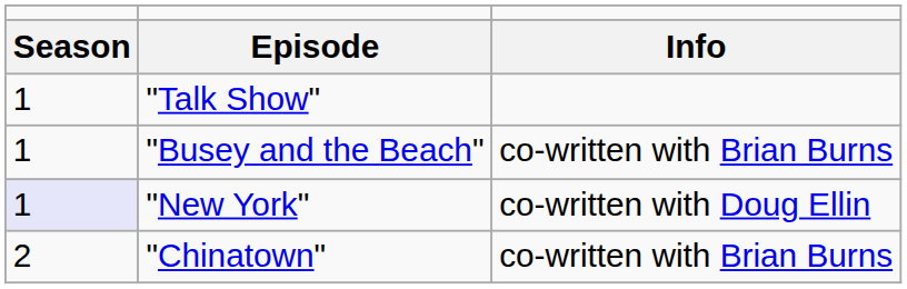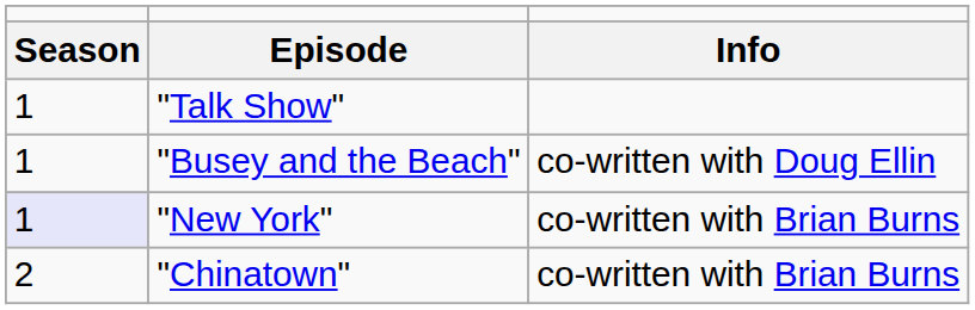"Busey and the Beach" | column 3: co-written with Brian Burns -> co-written with Doug Ellin
"New York" | column 3: co-written with Doug Ellin -> co-written with Brian Burns
